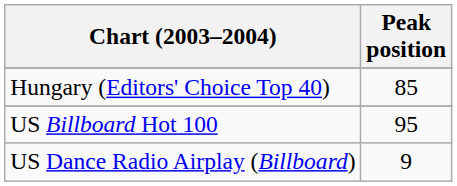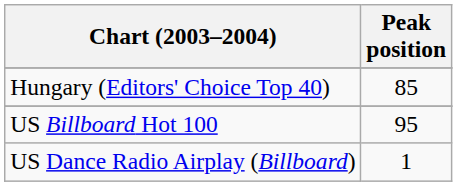US Dance Radio Airplay (Billboard) | Peak position: 9 -> 1
